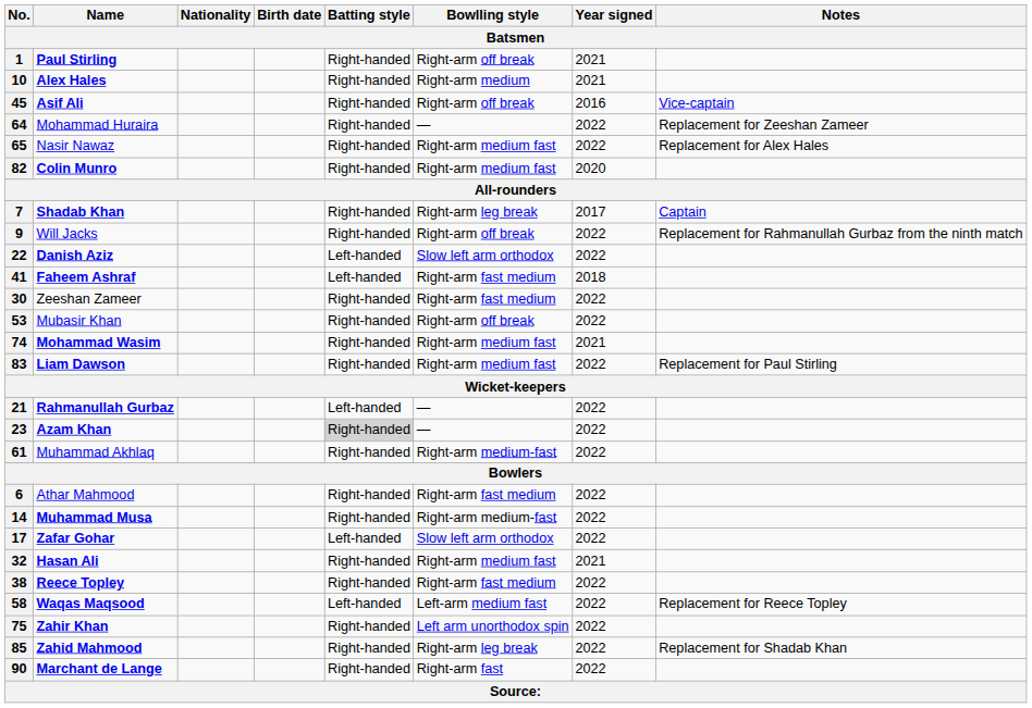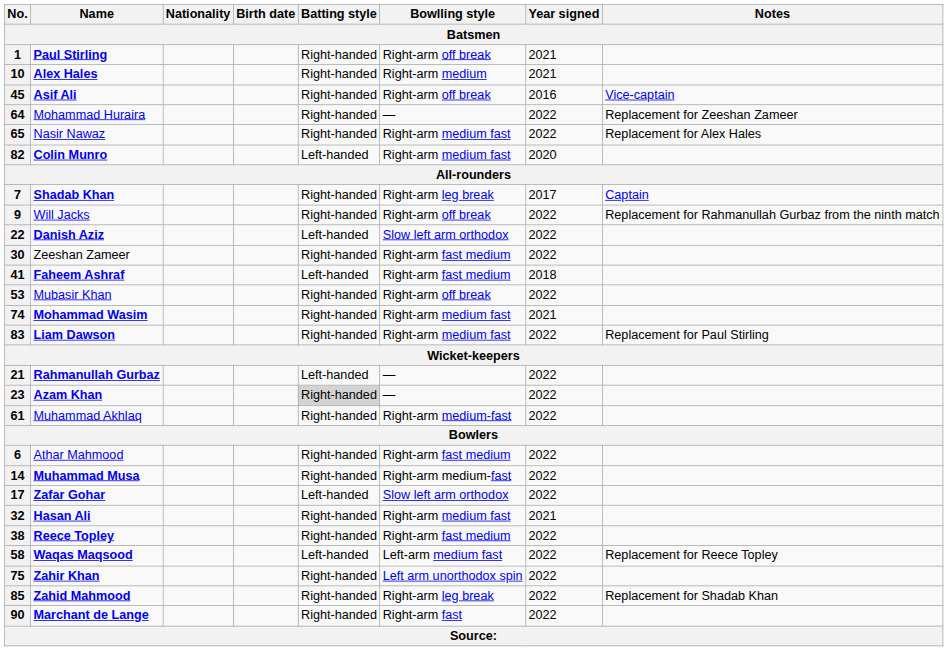82 | Batting style: Right-handed -> Left-handed
rows swapped: 30 <-> 41
